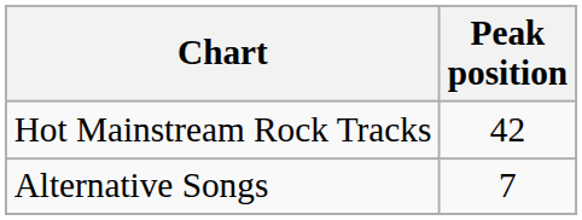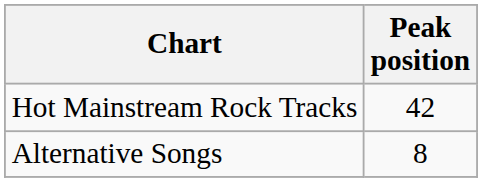Alternative Songs | Peak position: 7 -> 8
